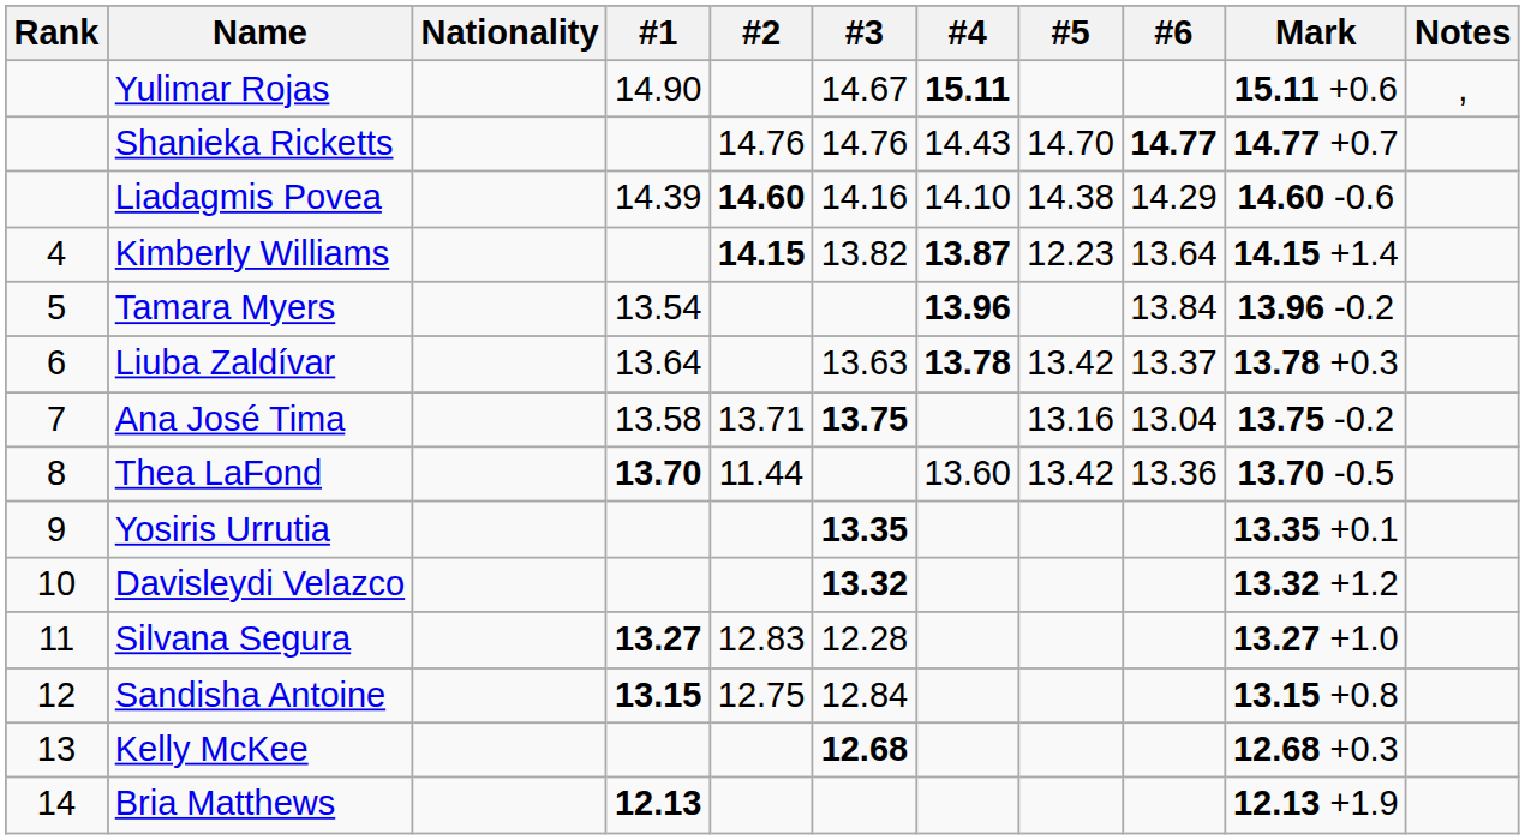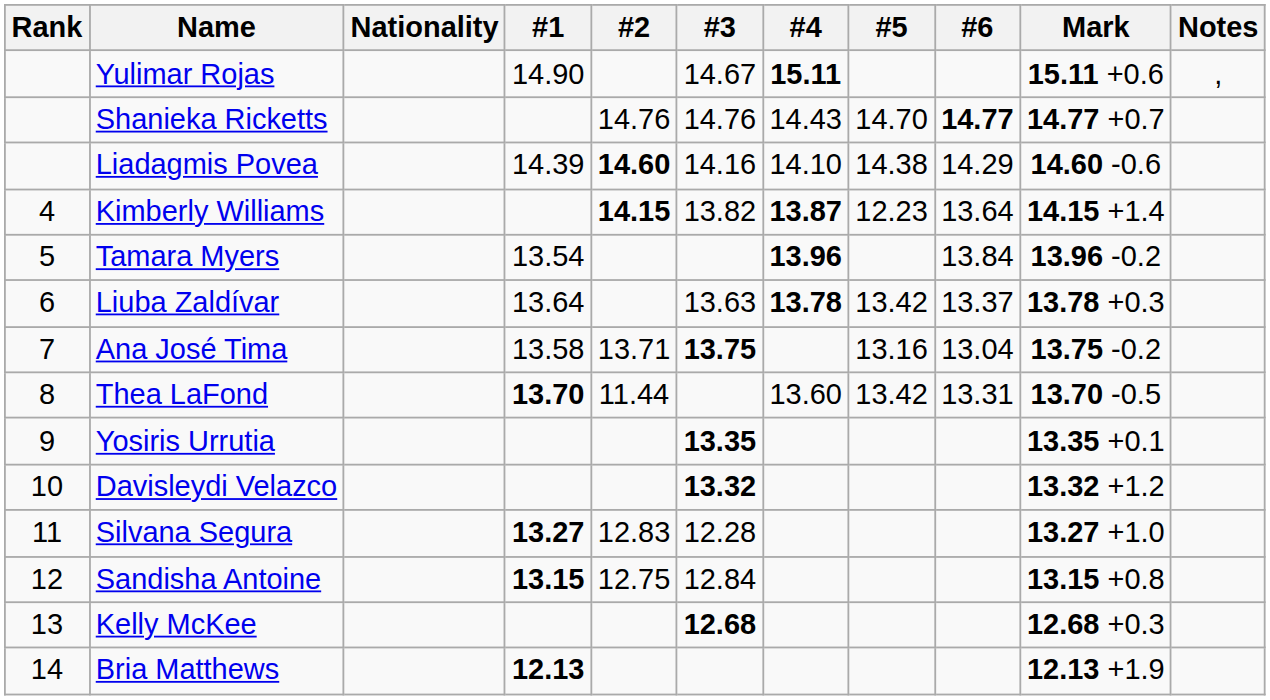Thea LaFond | #6: 13.36 -> 13.31
